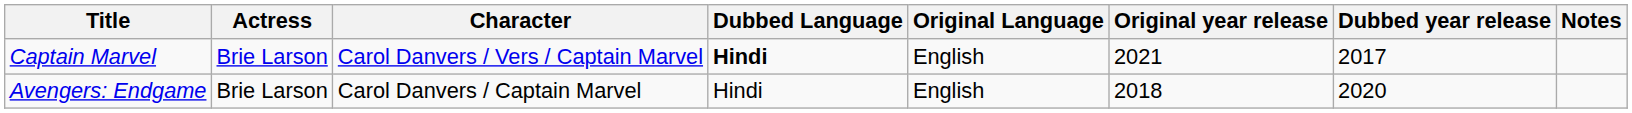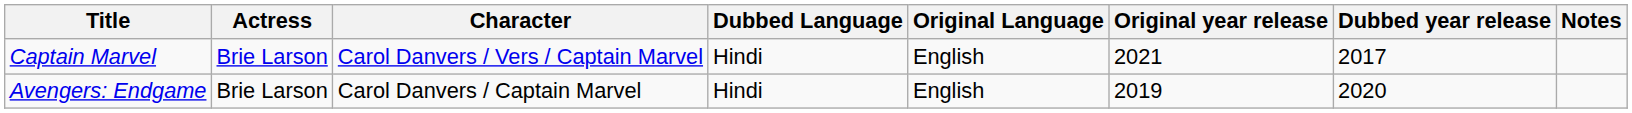Captain Marvel | Dubbed Language: bold -> normal
Avengers: Endgame | Original year release: 2018 -> 2019
